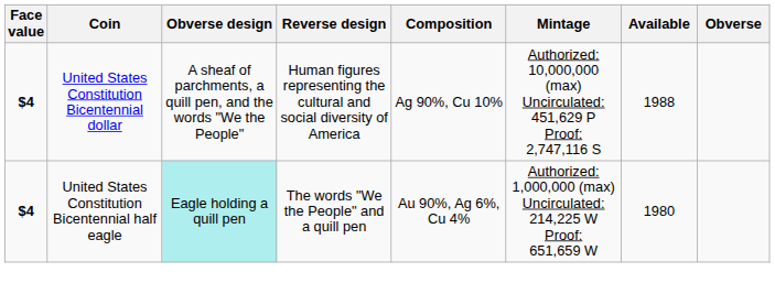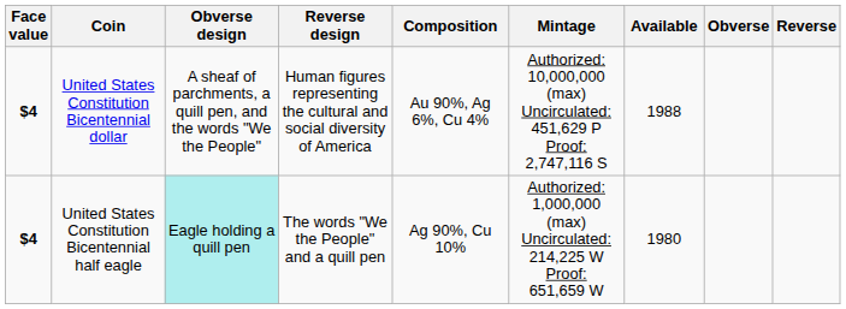+ column: Reverse
United States Constitution Bicentennial dollar | Composition: Ag 90%, Cu 10% -> Au 90%, Ag 6%, Cu 4%
United States Constitution Bicentennial half eagle | Composition: Au 90%, Ag 6%, Cu 4% -> Ag 90%, Cu 10%
